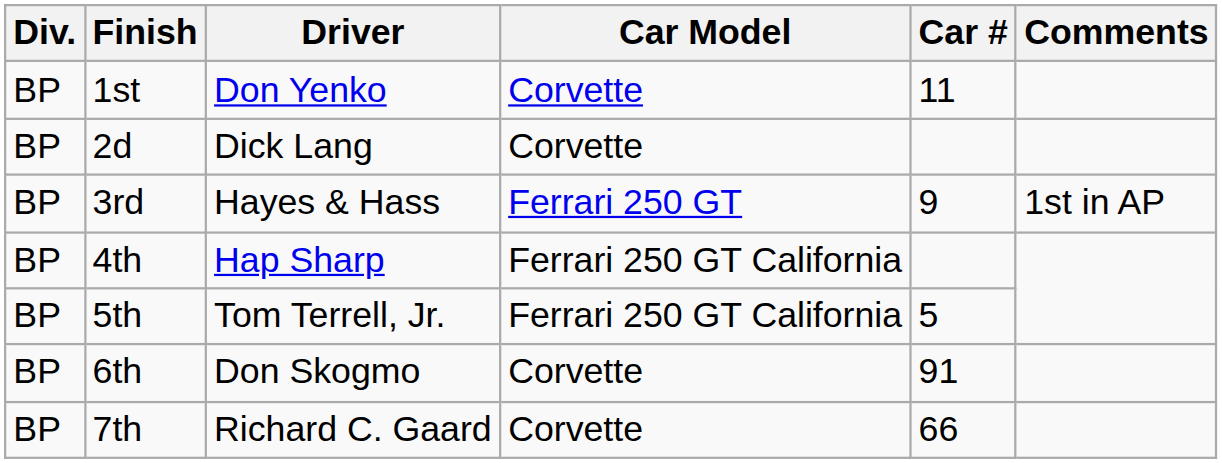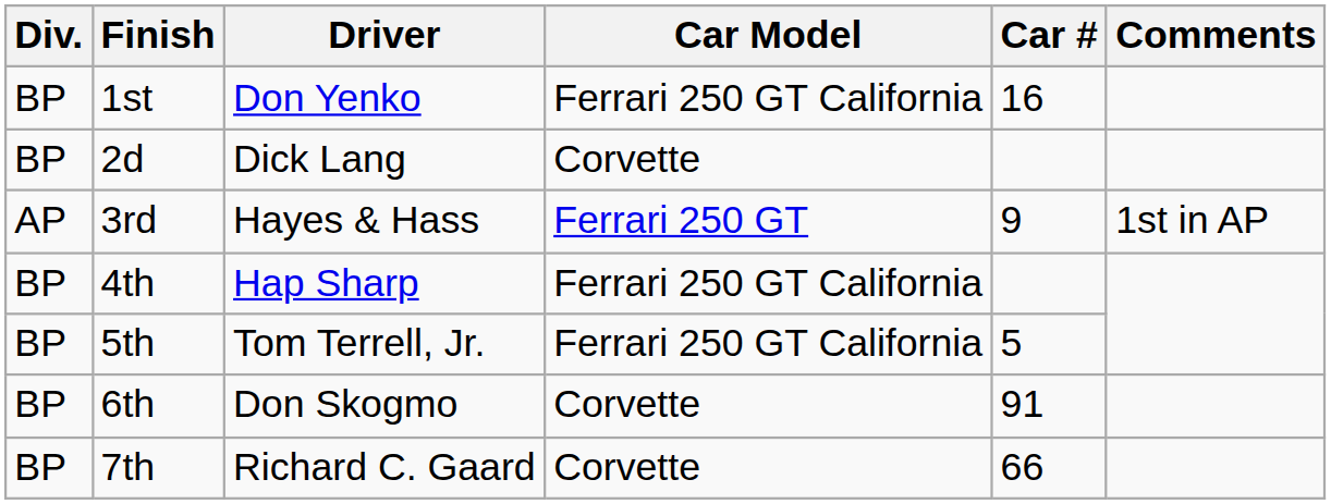1st | Car Model: Corvette -> Ferrari 250 GT California
1st | Car #: 11 -> 16
3rd | Div.: BP -> AP
